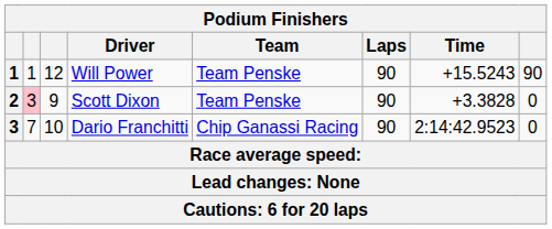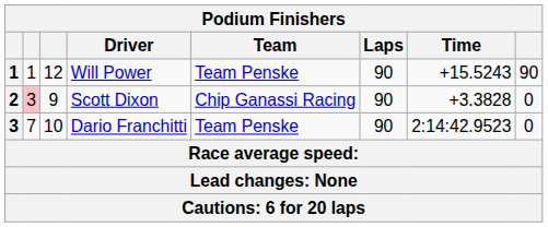Scott Dixon | Team: Team Penske -> Chip Ganassi Racing
Dario Franchitti | Team: Chip Ganassi Racing -> Team Penske
